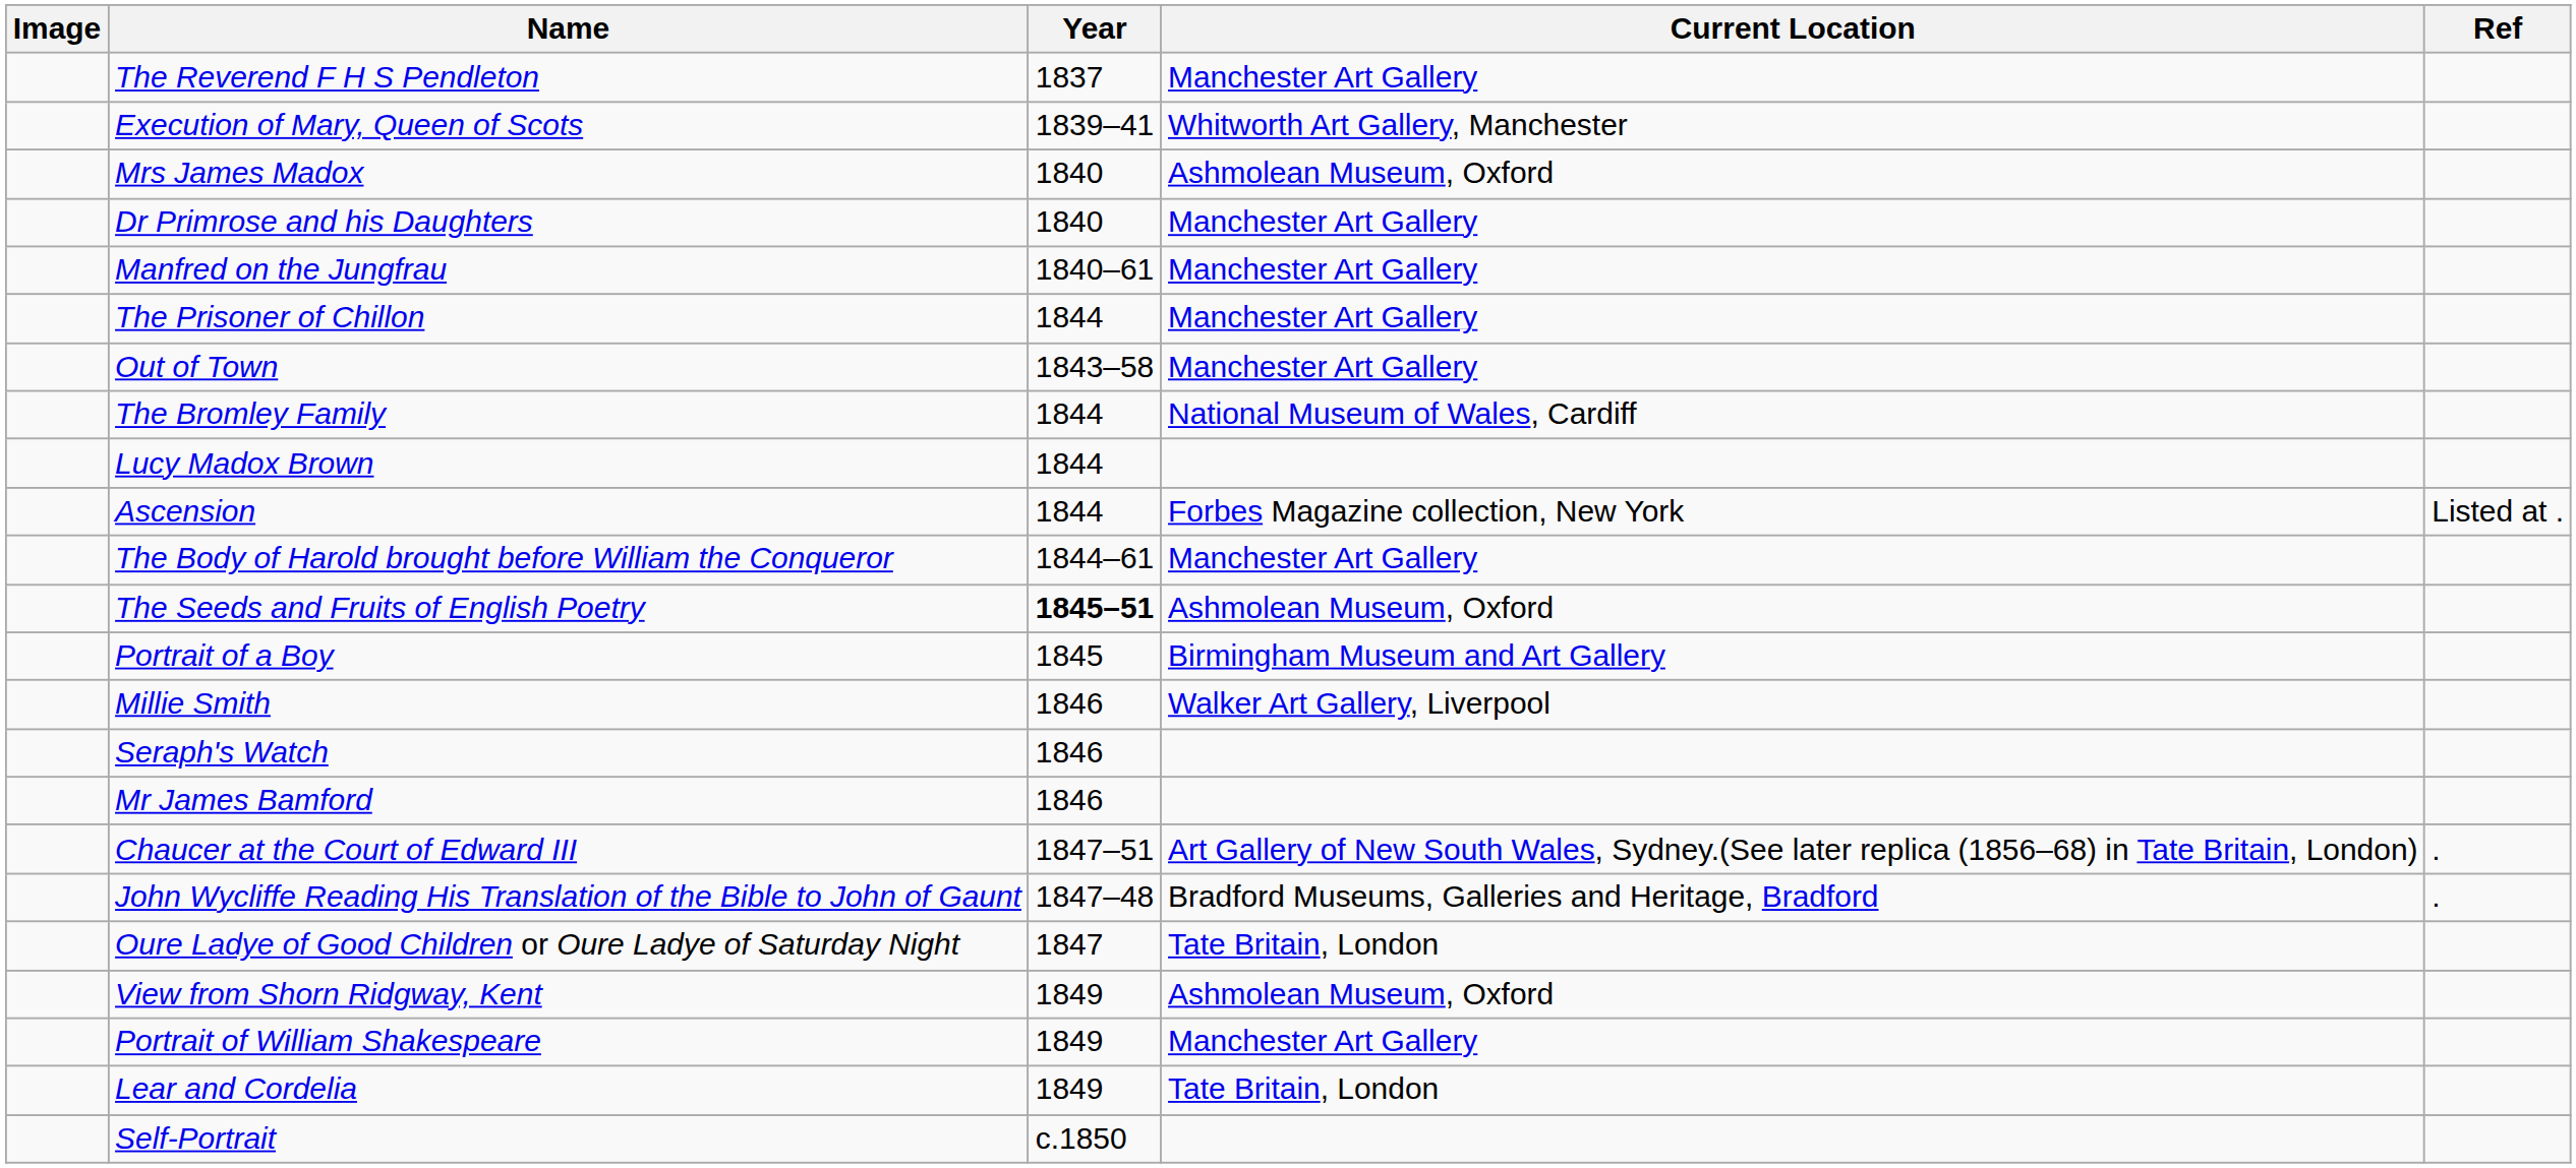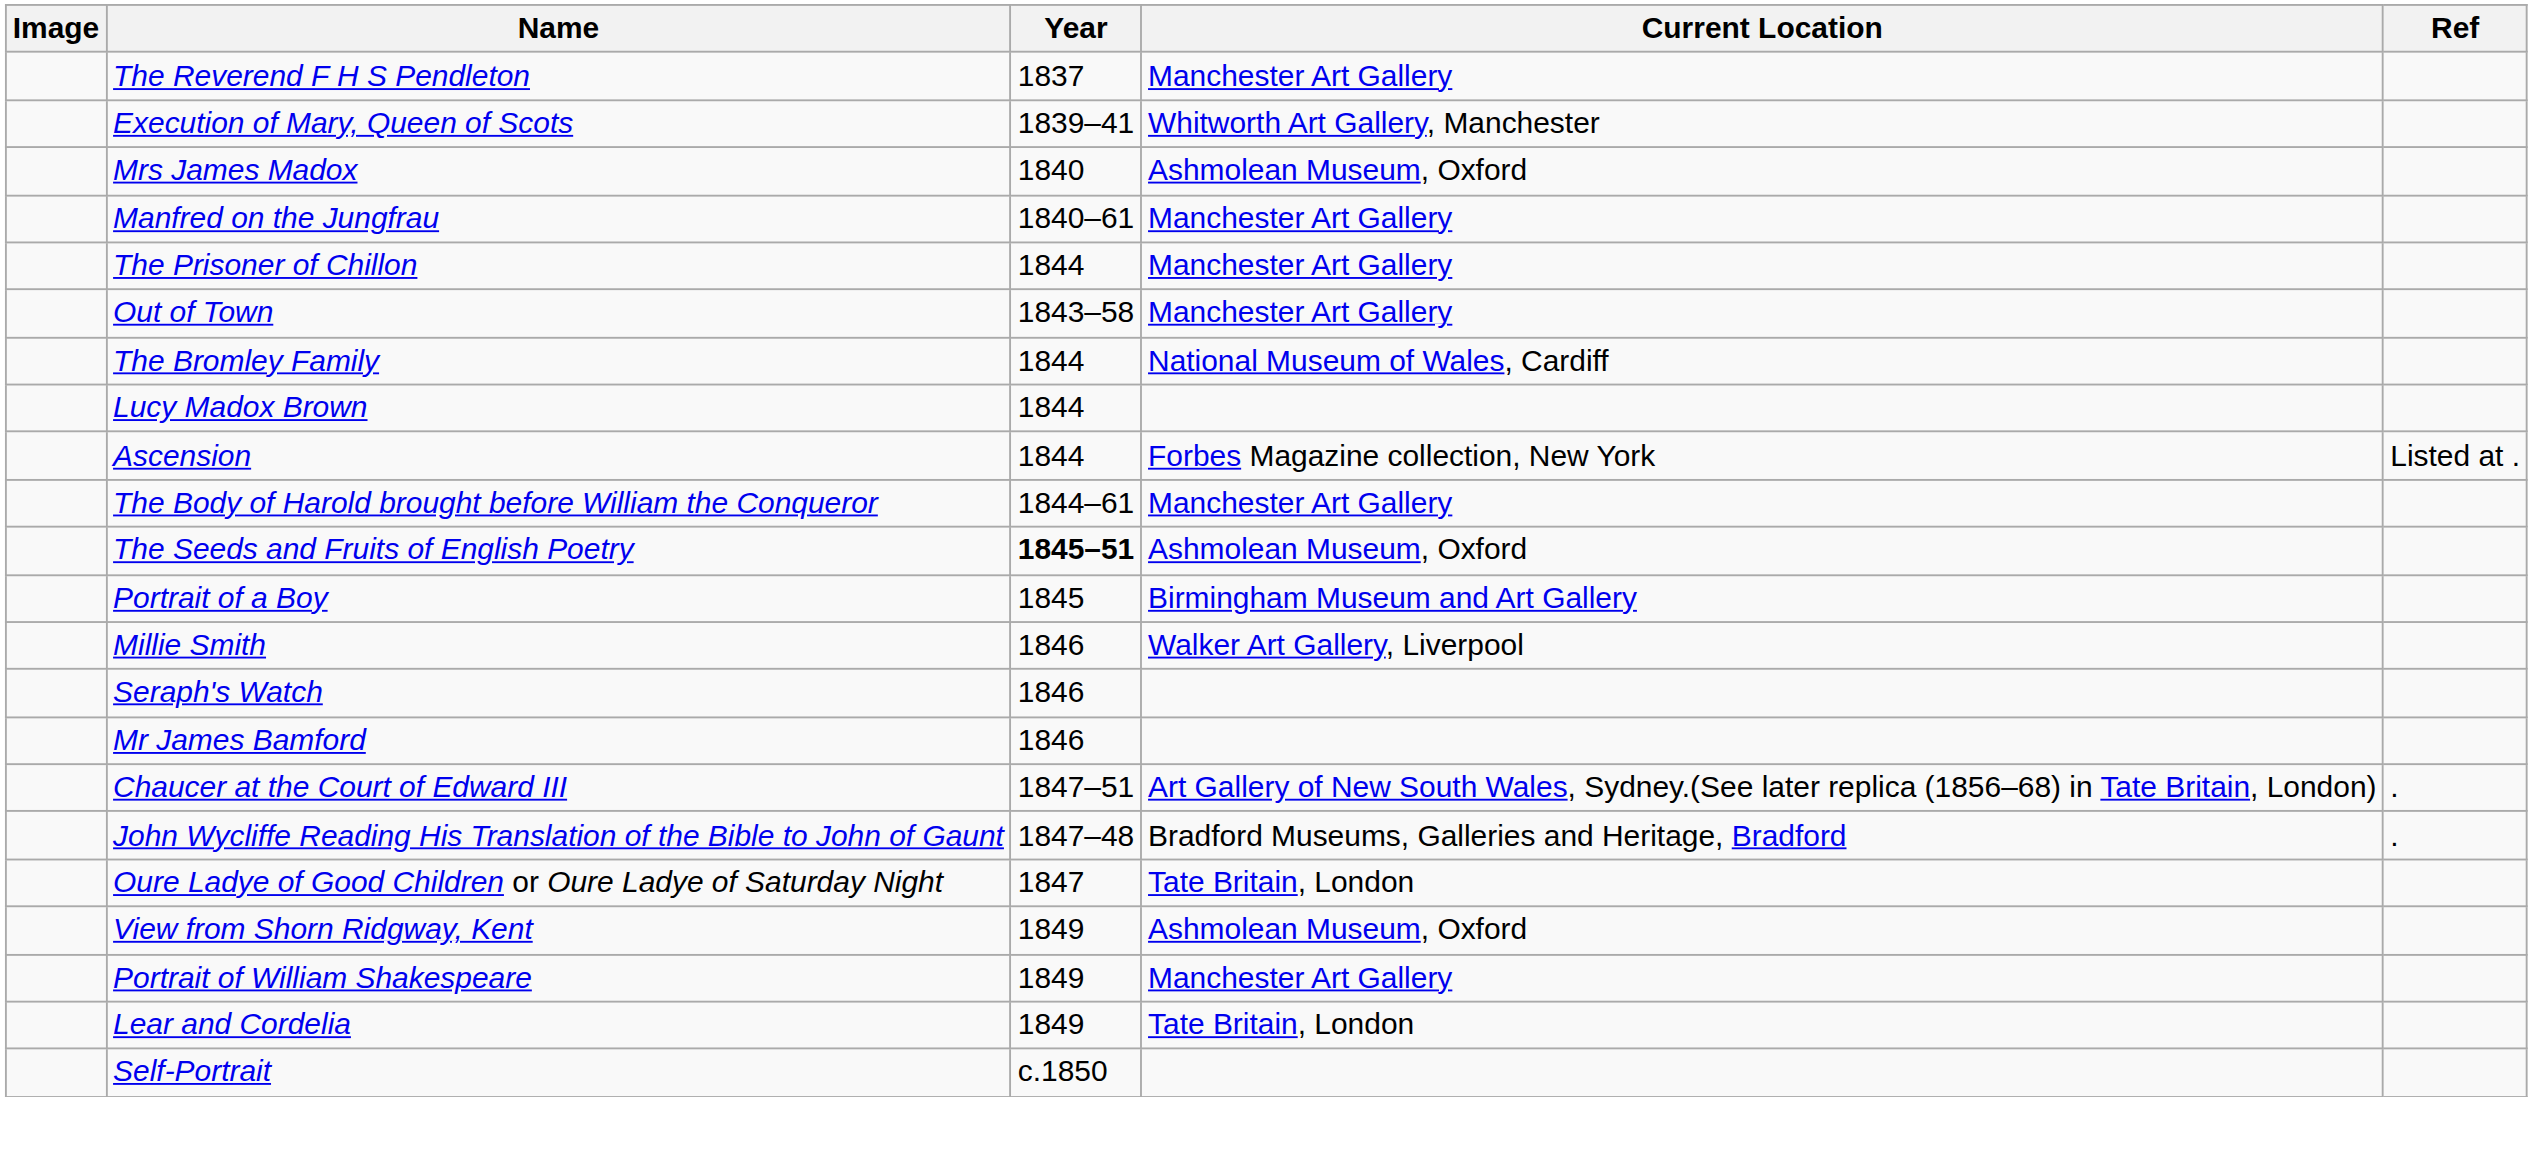- row: Dr Primrose and his Daughters | 1840 | Manchester Art Gallery
